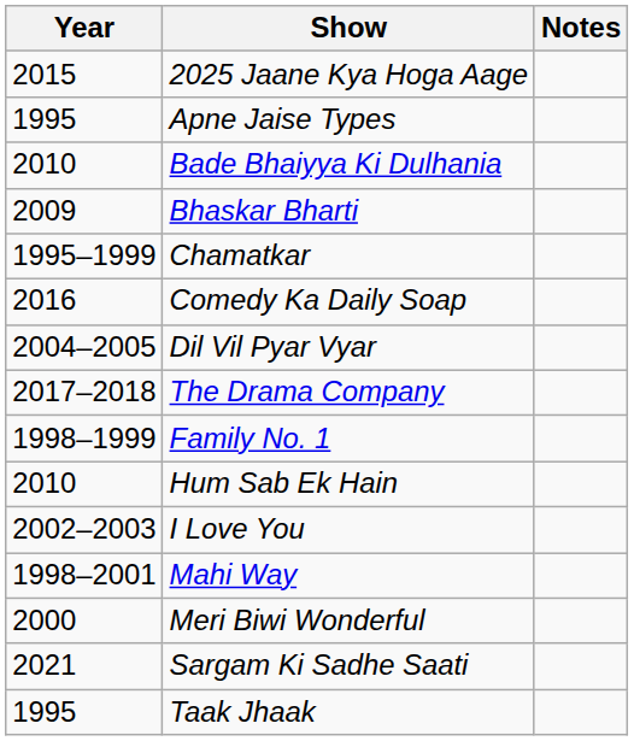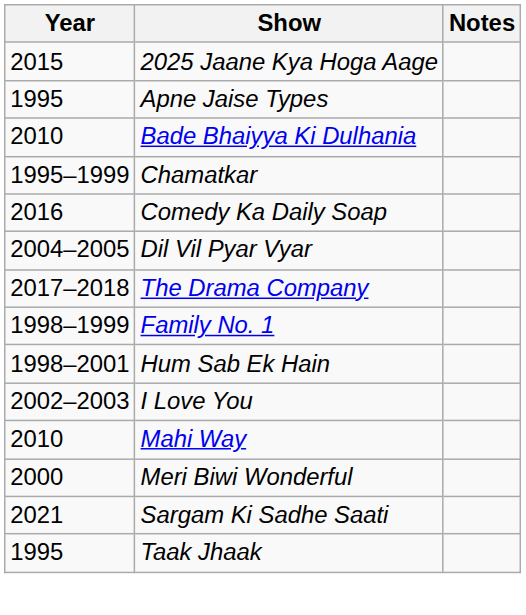- row: 2009 | Bhaskar Bharti
Hum Sab Ek Hain | Year: 2010 -> 1998–2001
Mahi Way | Year: 1998–2001 -> 2010
